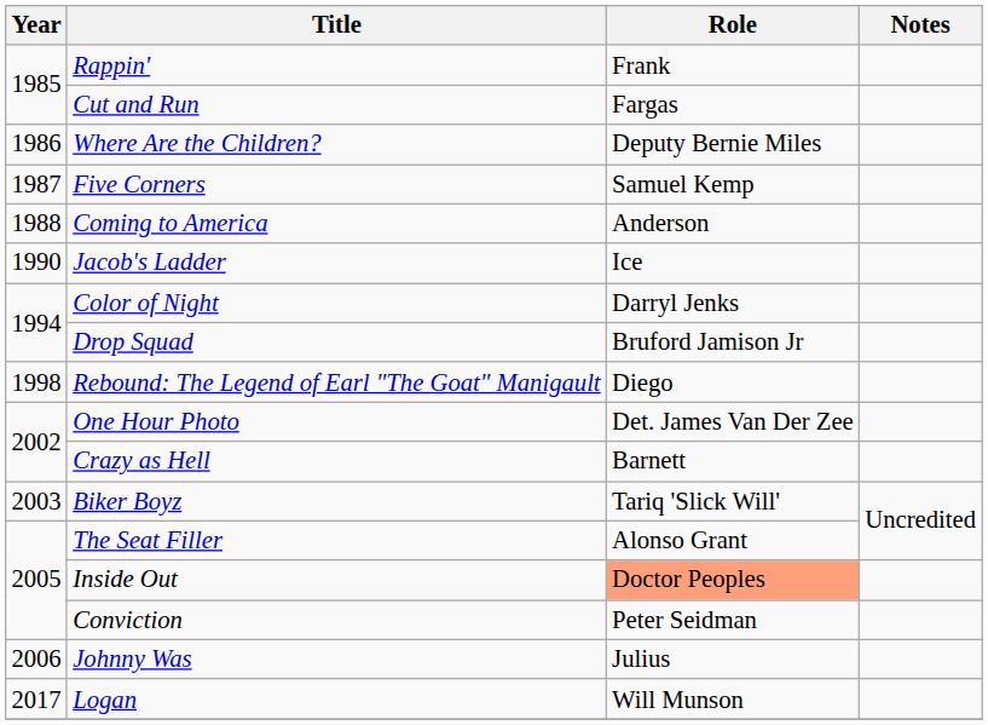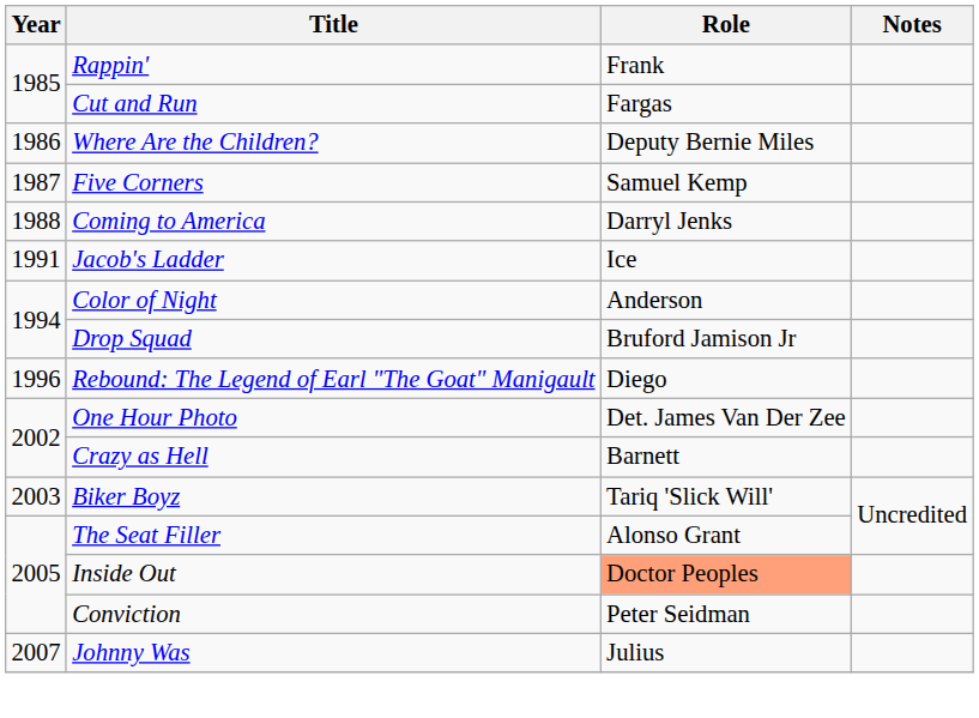Coming to America | Role: Anderson -> Darryl Jenks
Jacob's Ladder | Year: 1990 -> 1991
Color of Night | Role: Darryl Jenks -> Anderson
Rebound: The Legend of Earl "The Goat" Manigault | Year: 1998 -> 1996
Johnny Was | Year: 2006 -> 2007
- row: 2017 | Logan | Will Munson
